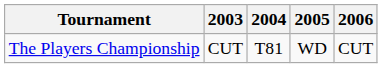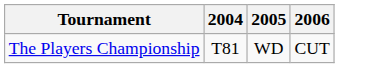- column: 2003 | CUT
